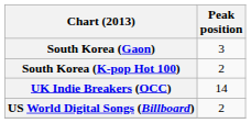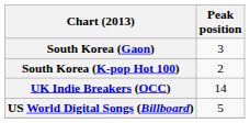US World Digital Songs (Billboard) | Peak position: 2 -> 5
